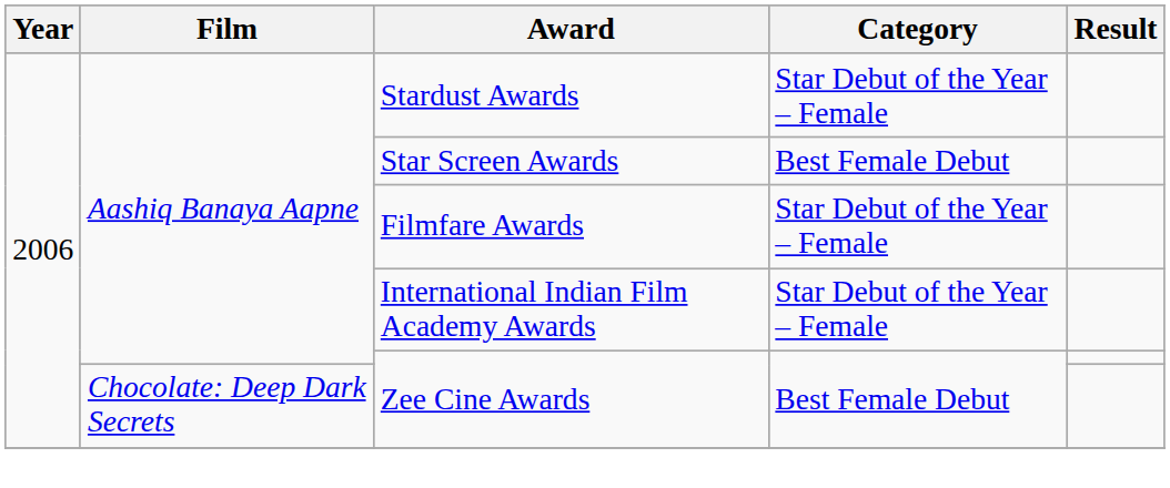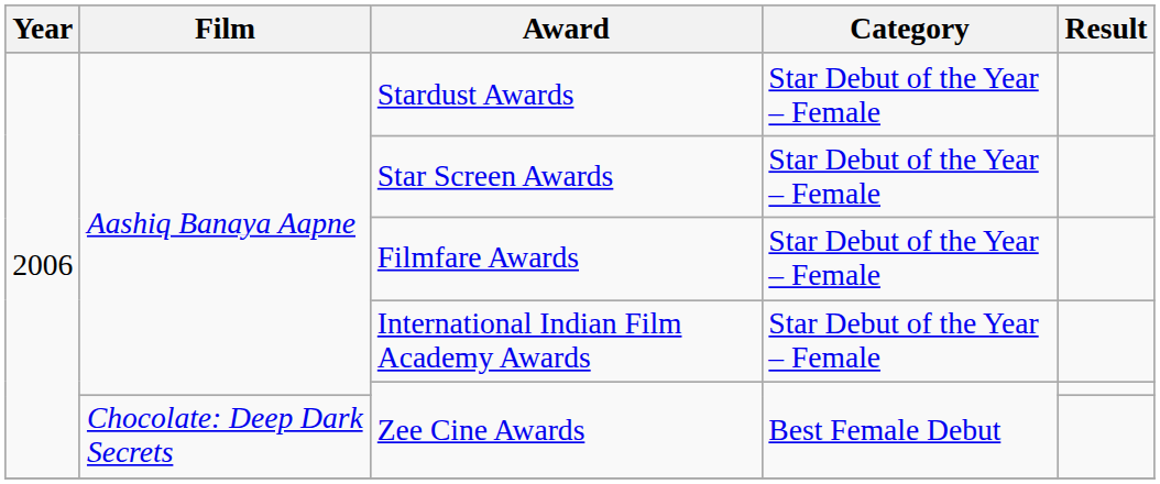Star Screen Awards | Category: Best Female Debut -> Star Debut of the Year – Female
